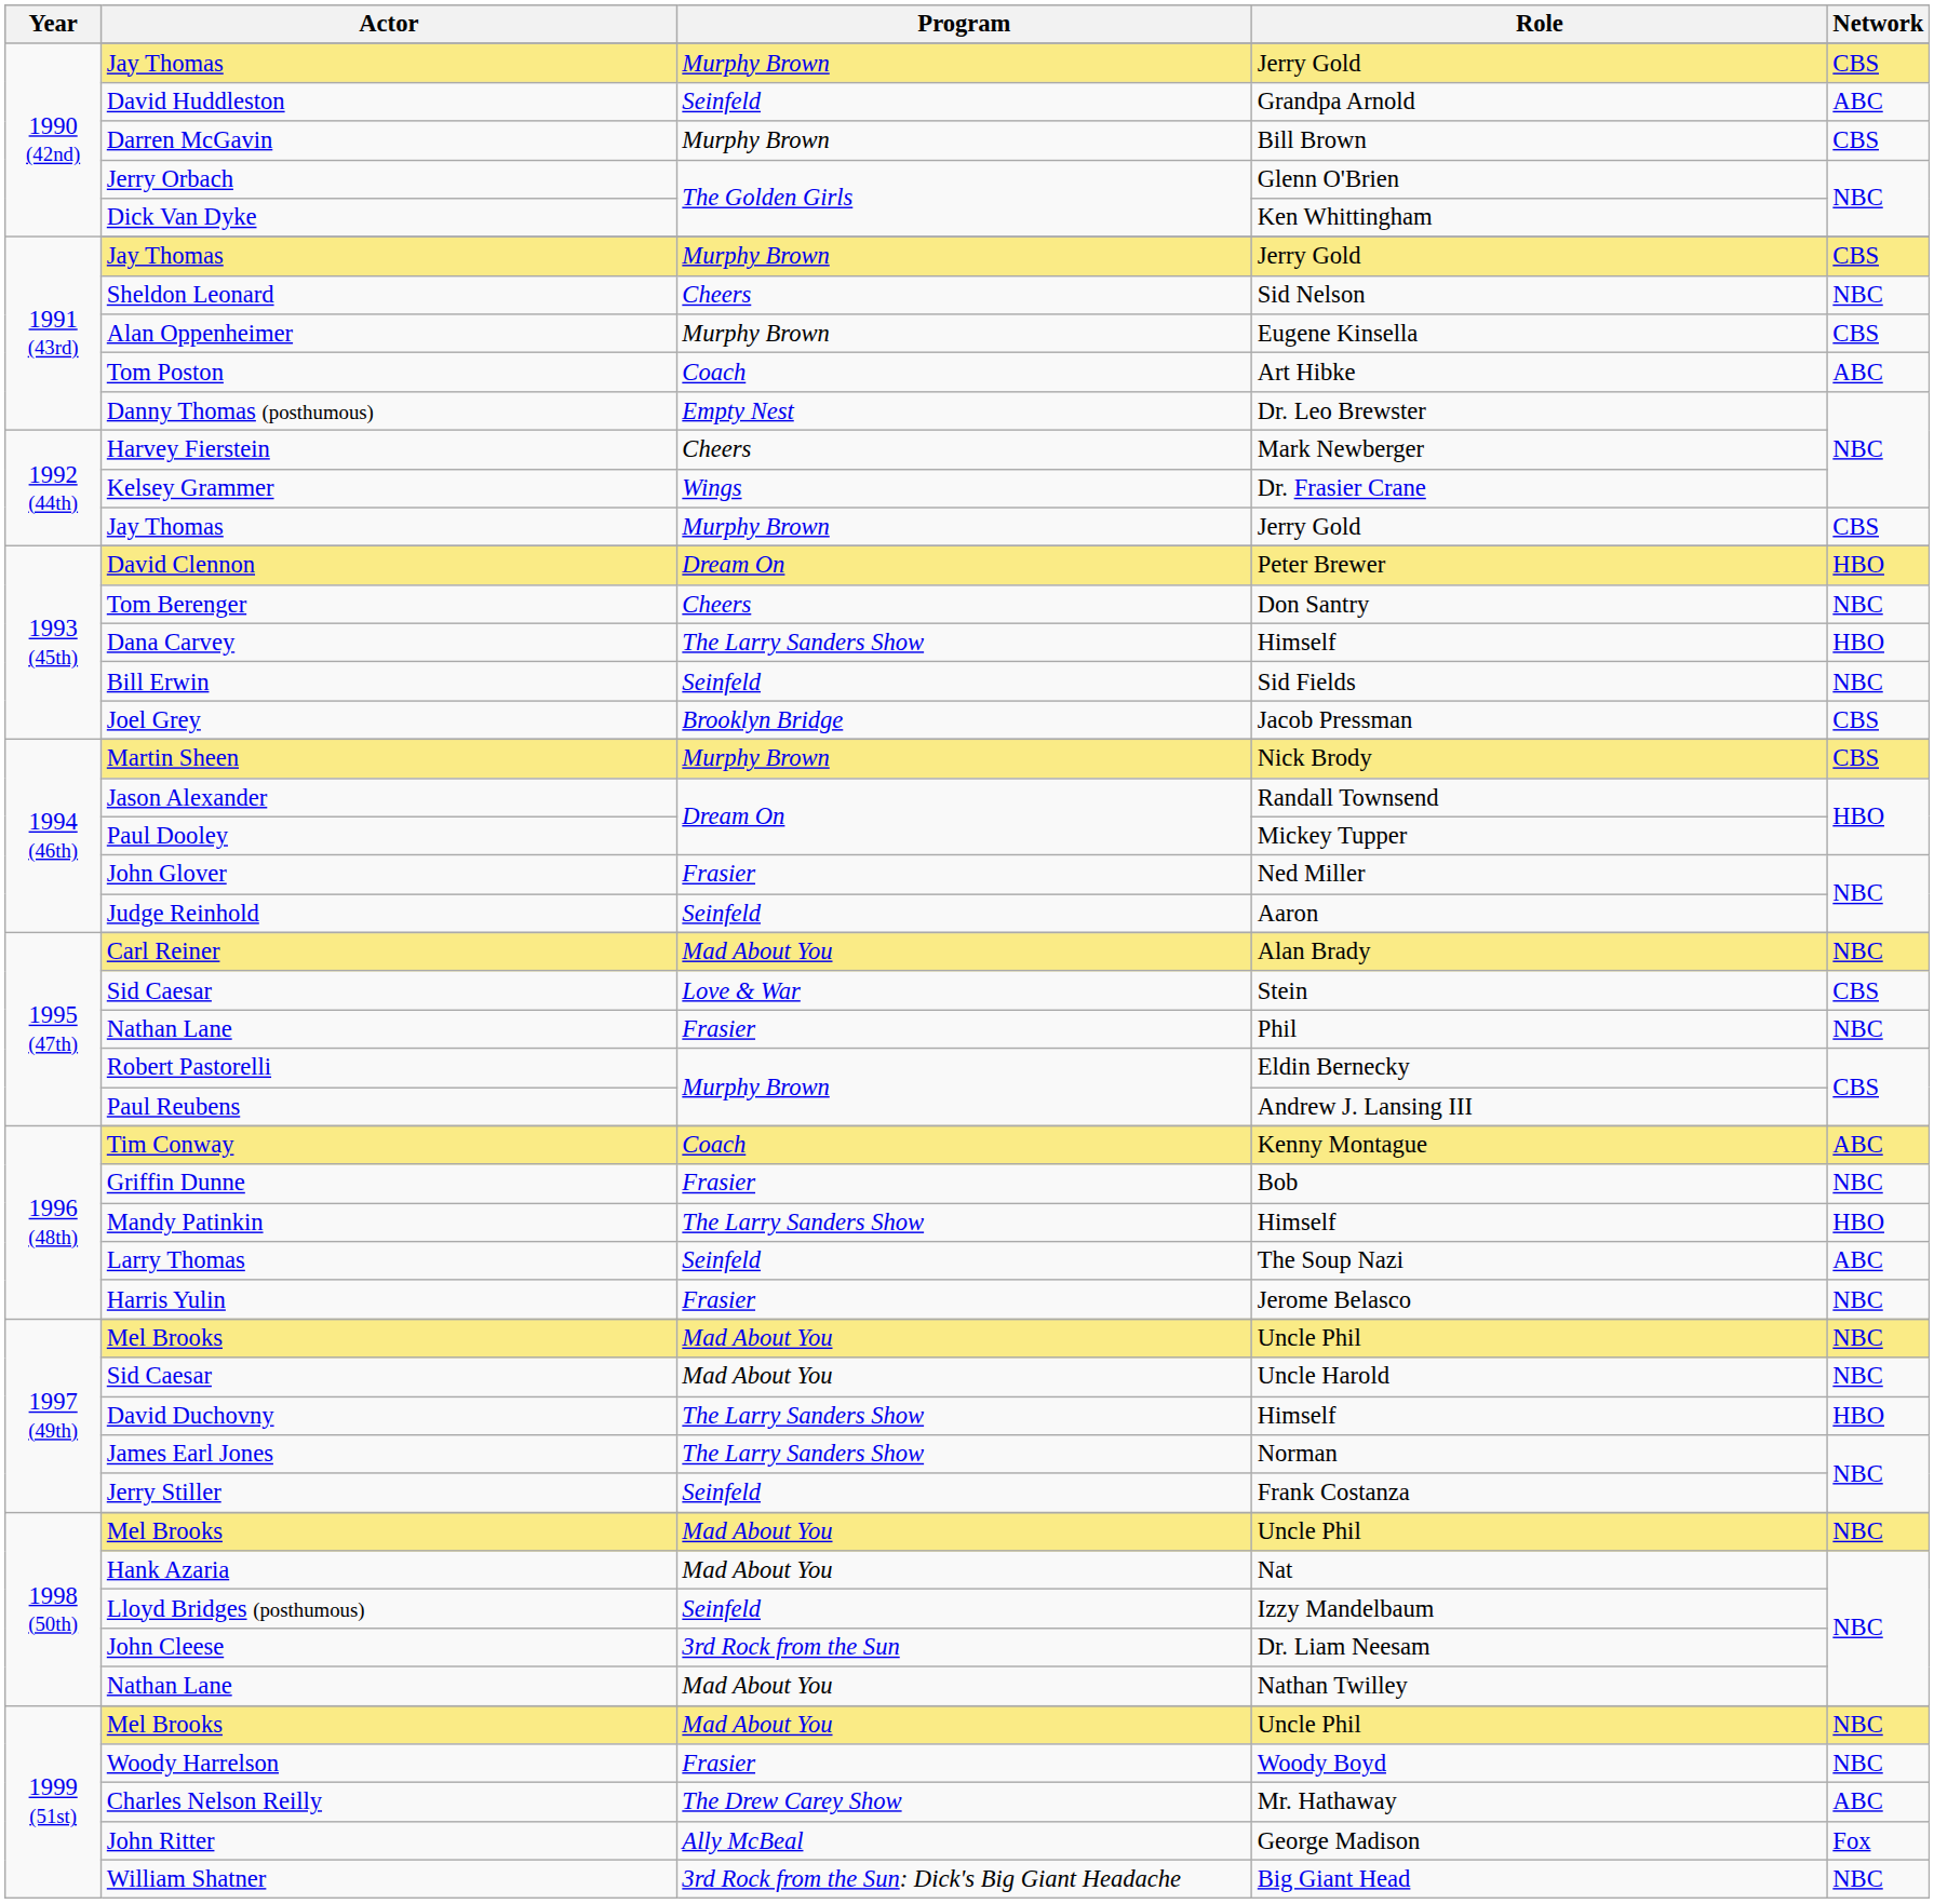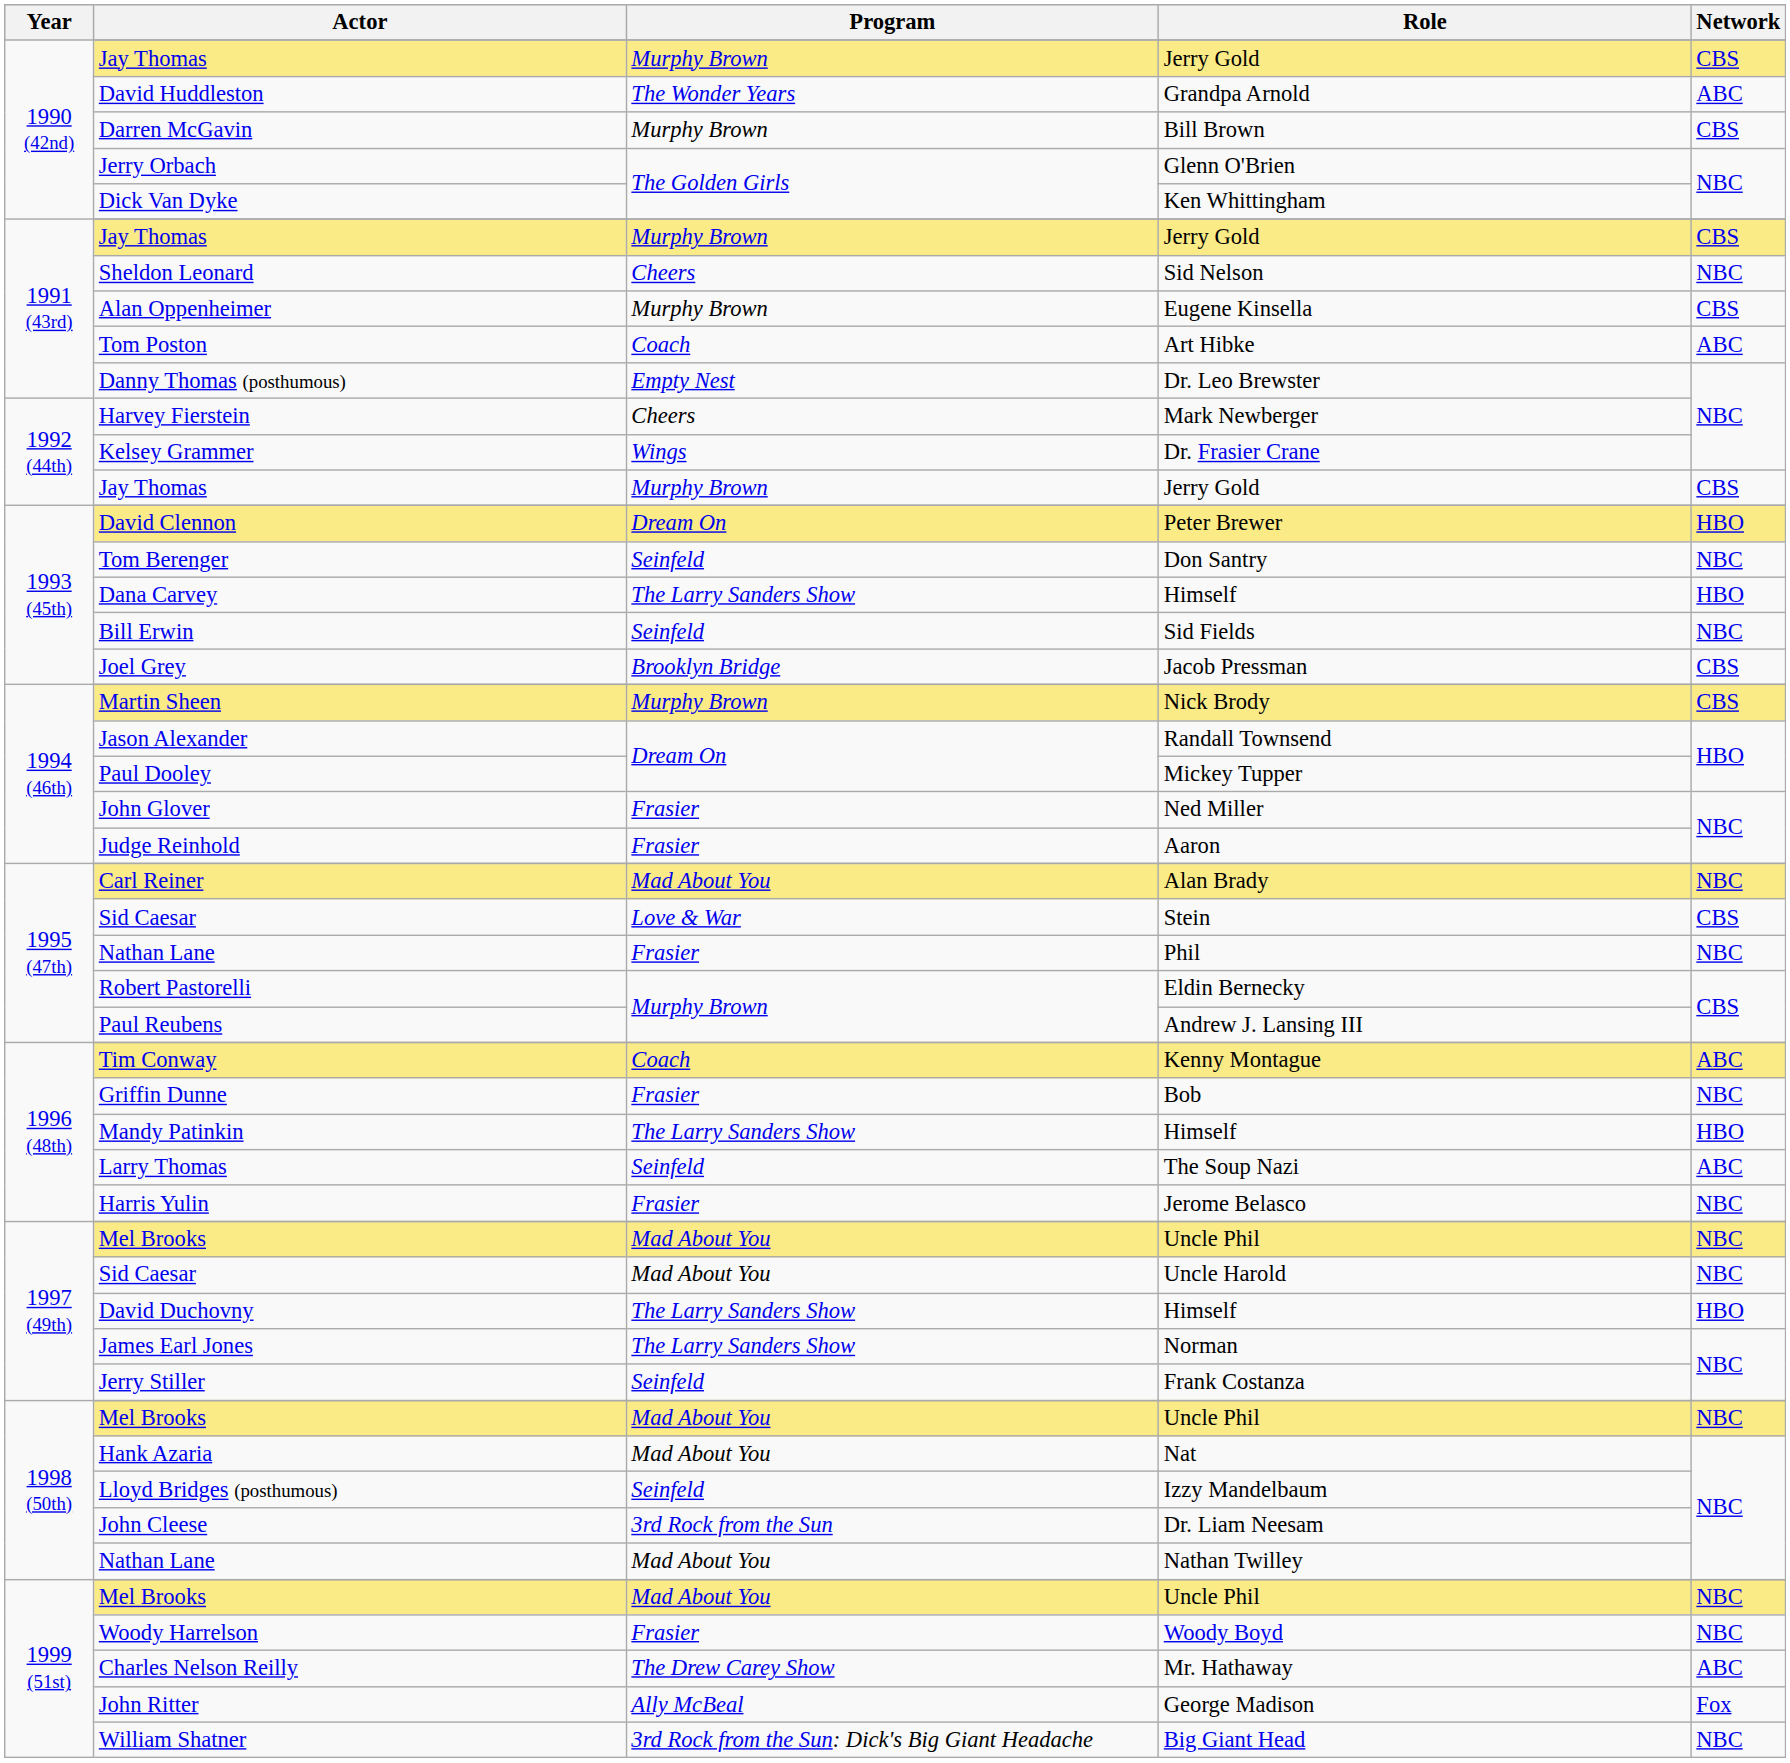David Huddleston | Program: Seinfeld -> The Wonder Years
Tom Berenger | Program: Cheers -> Seinfeld
Judge Reinhold | Program: Seinfeld -> Frasier
